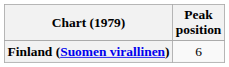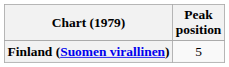Finland (Suomen virallinen) | Peak position: 6 -> 5
